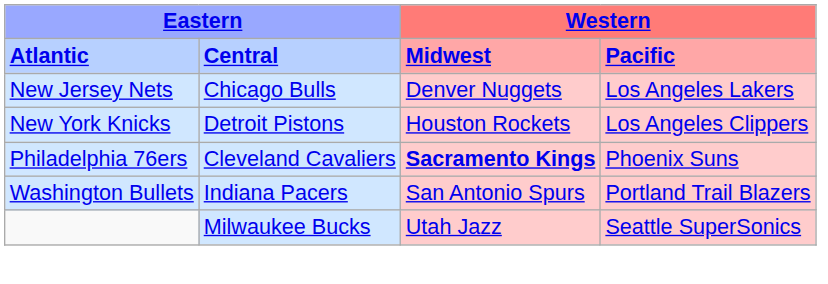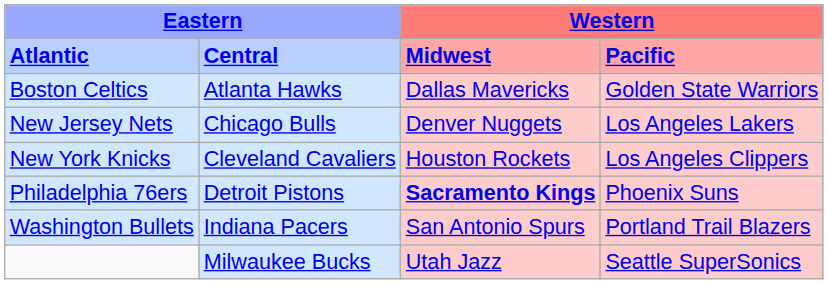+ row: Boston Celtics | Atlanta Hawks | Dallas Mavericks | Golden State Warriors
New York Knicks | column 2: Detroit Pistons -> Cleveland Cavaliers
Philadelphia 76ers | column 2: Cleveland Cavaliers -> Detroit Pistons
